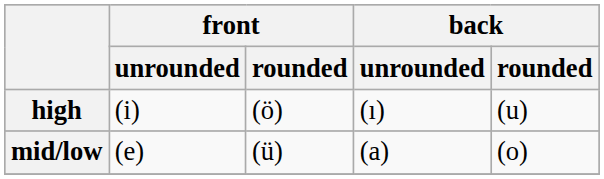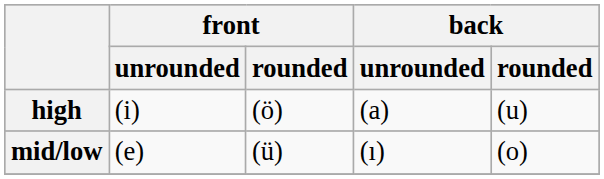high | back / unrounded: (ı) -> (a)
mid/low | back / unrounded: (a) -> (ı)
